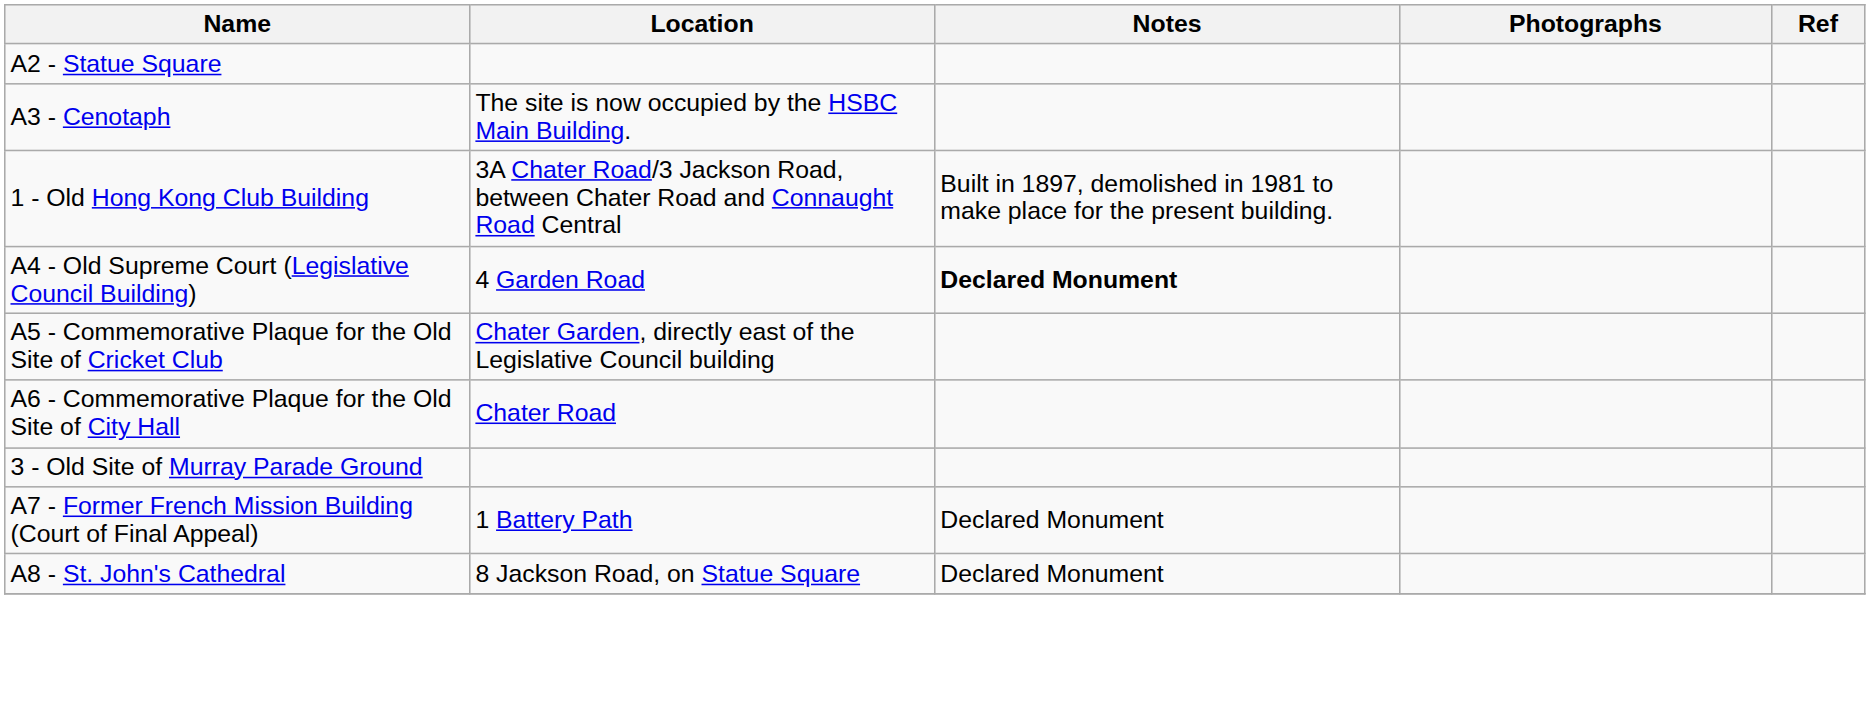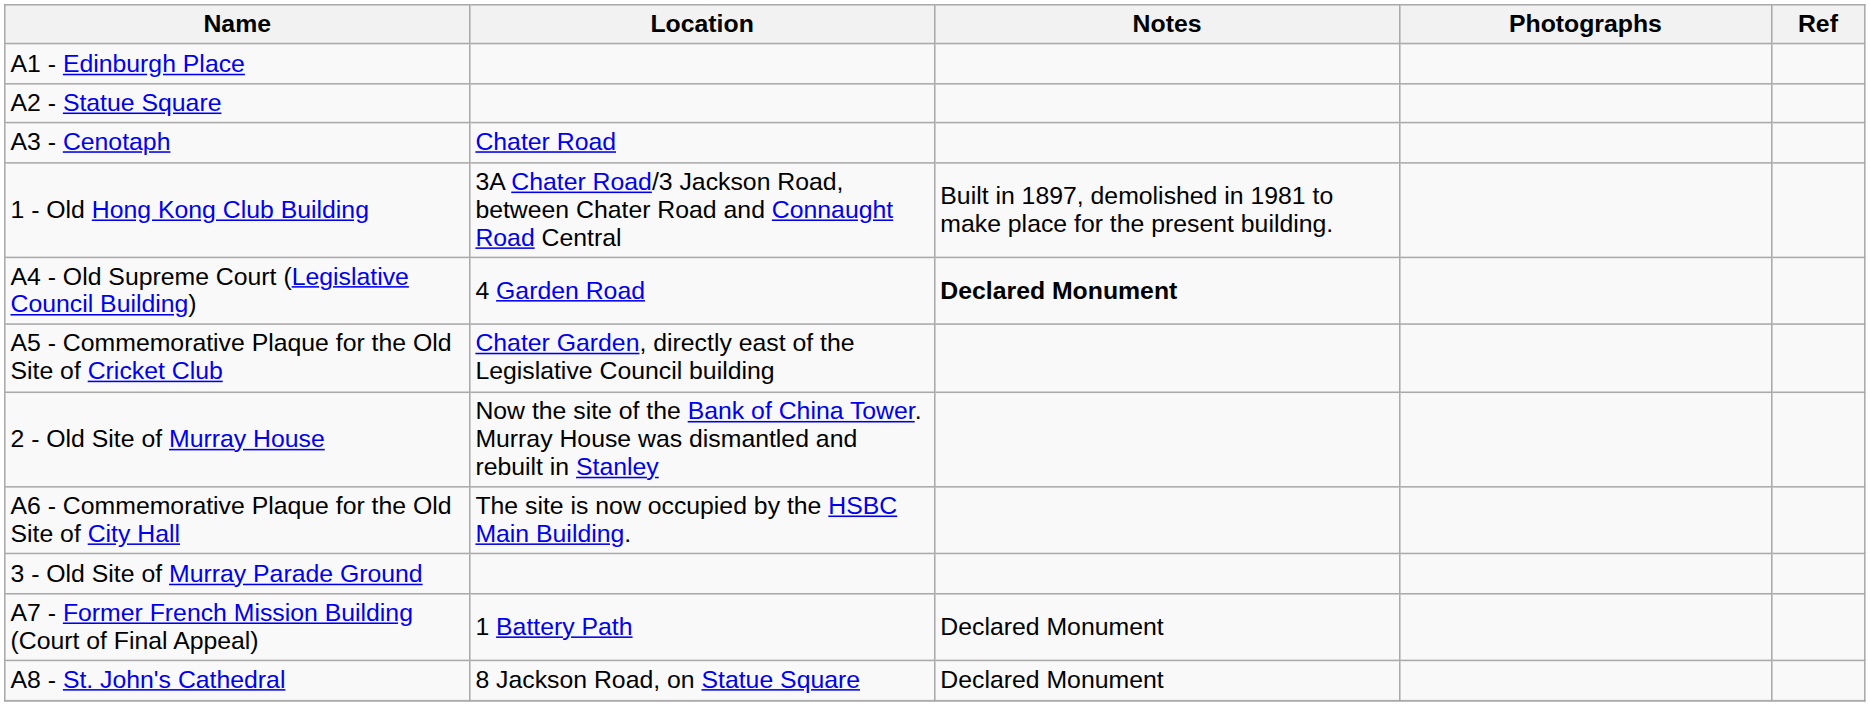+ row: A1 - Edinburgh Place
A3 - Cenotaph | Location: The site is now occupied by the HSBC Main Building. -> Chater Road
+ row: 2 - Old Site of Murray House | Now the site of the Bank of China Tower. Murray House was dismantled and rebuilt in Stanley
A6 - Commemorative Plaque for the Old Site of City Hall | Location: Chater Road -> The site is now occupied by the HSBC Main Building.
